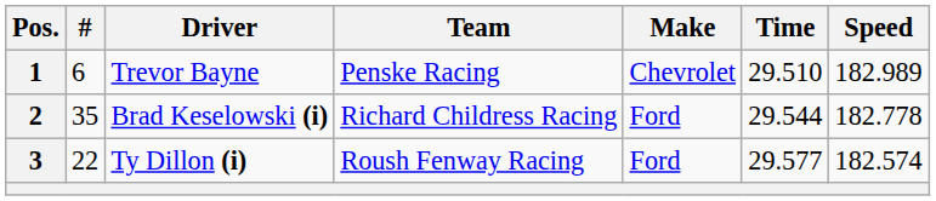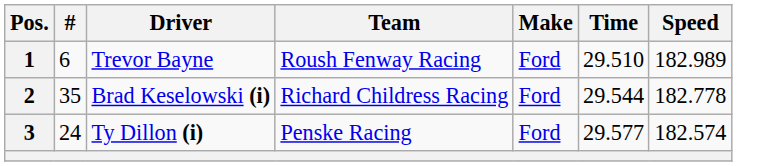1 | Team: Penske Racing -> Roush Fenway Racing
1 | Make: Chevrolet -> Ford
3 | #: 22 -> 24
3 | Team: Roush Fenway Racing -> Penske Racing
